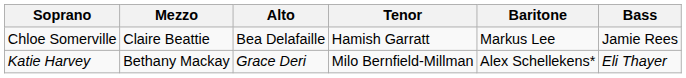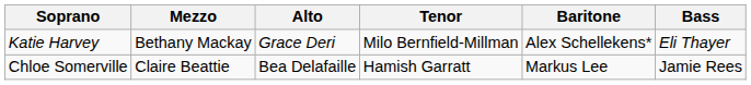rows swapped: Chloe Somerville <-> Katie Harvey
